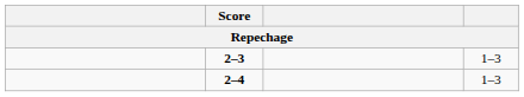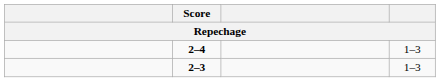rows swapped: 2–3 <-> 2–4
